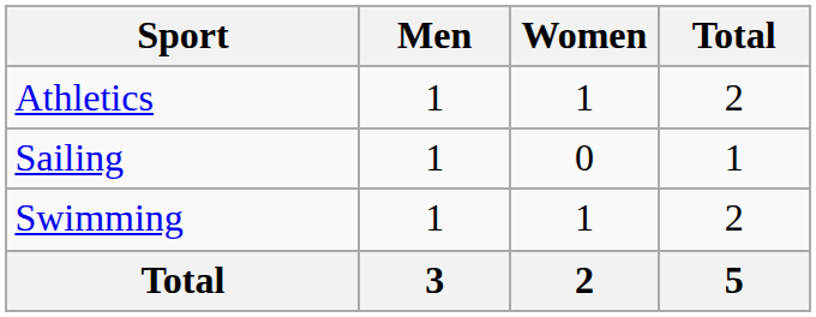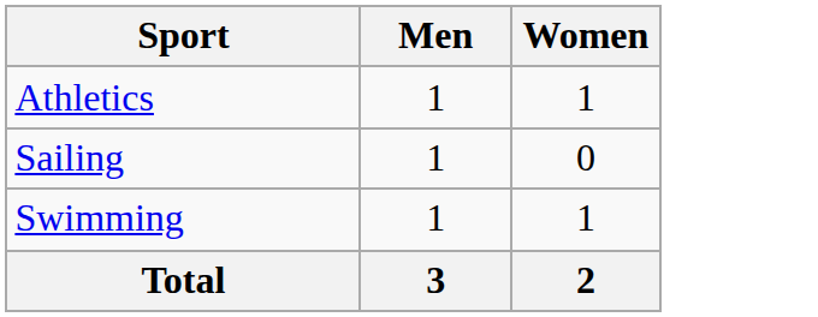- column: Total | 2 | 1 | 2 | 5
